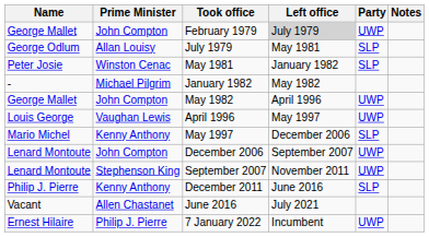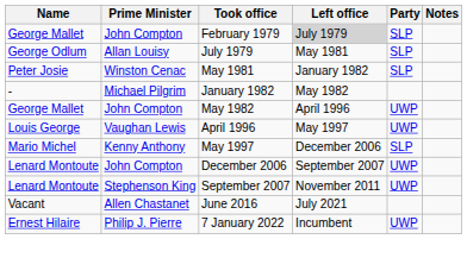February 1979 | Party: UWP -> SLP
- row: Philip J. Pierre | Kenny Anthony | December 2011 | June 2016 | SLP
